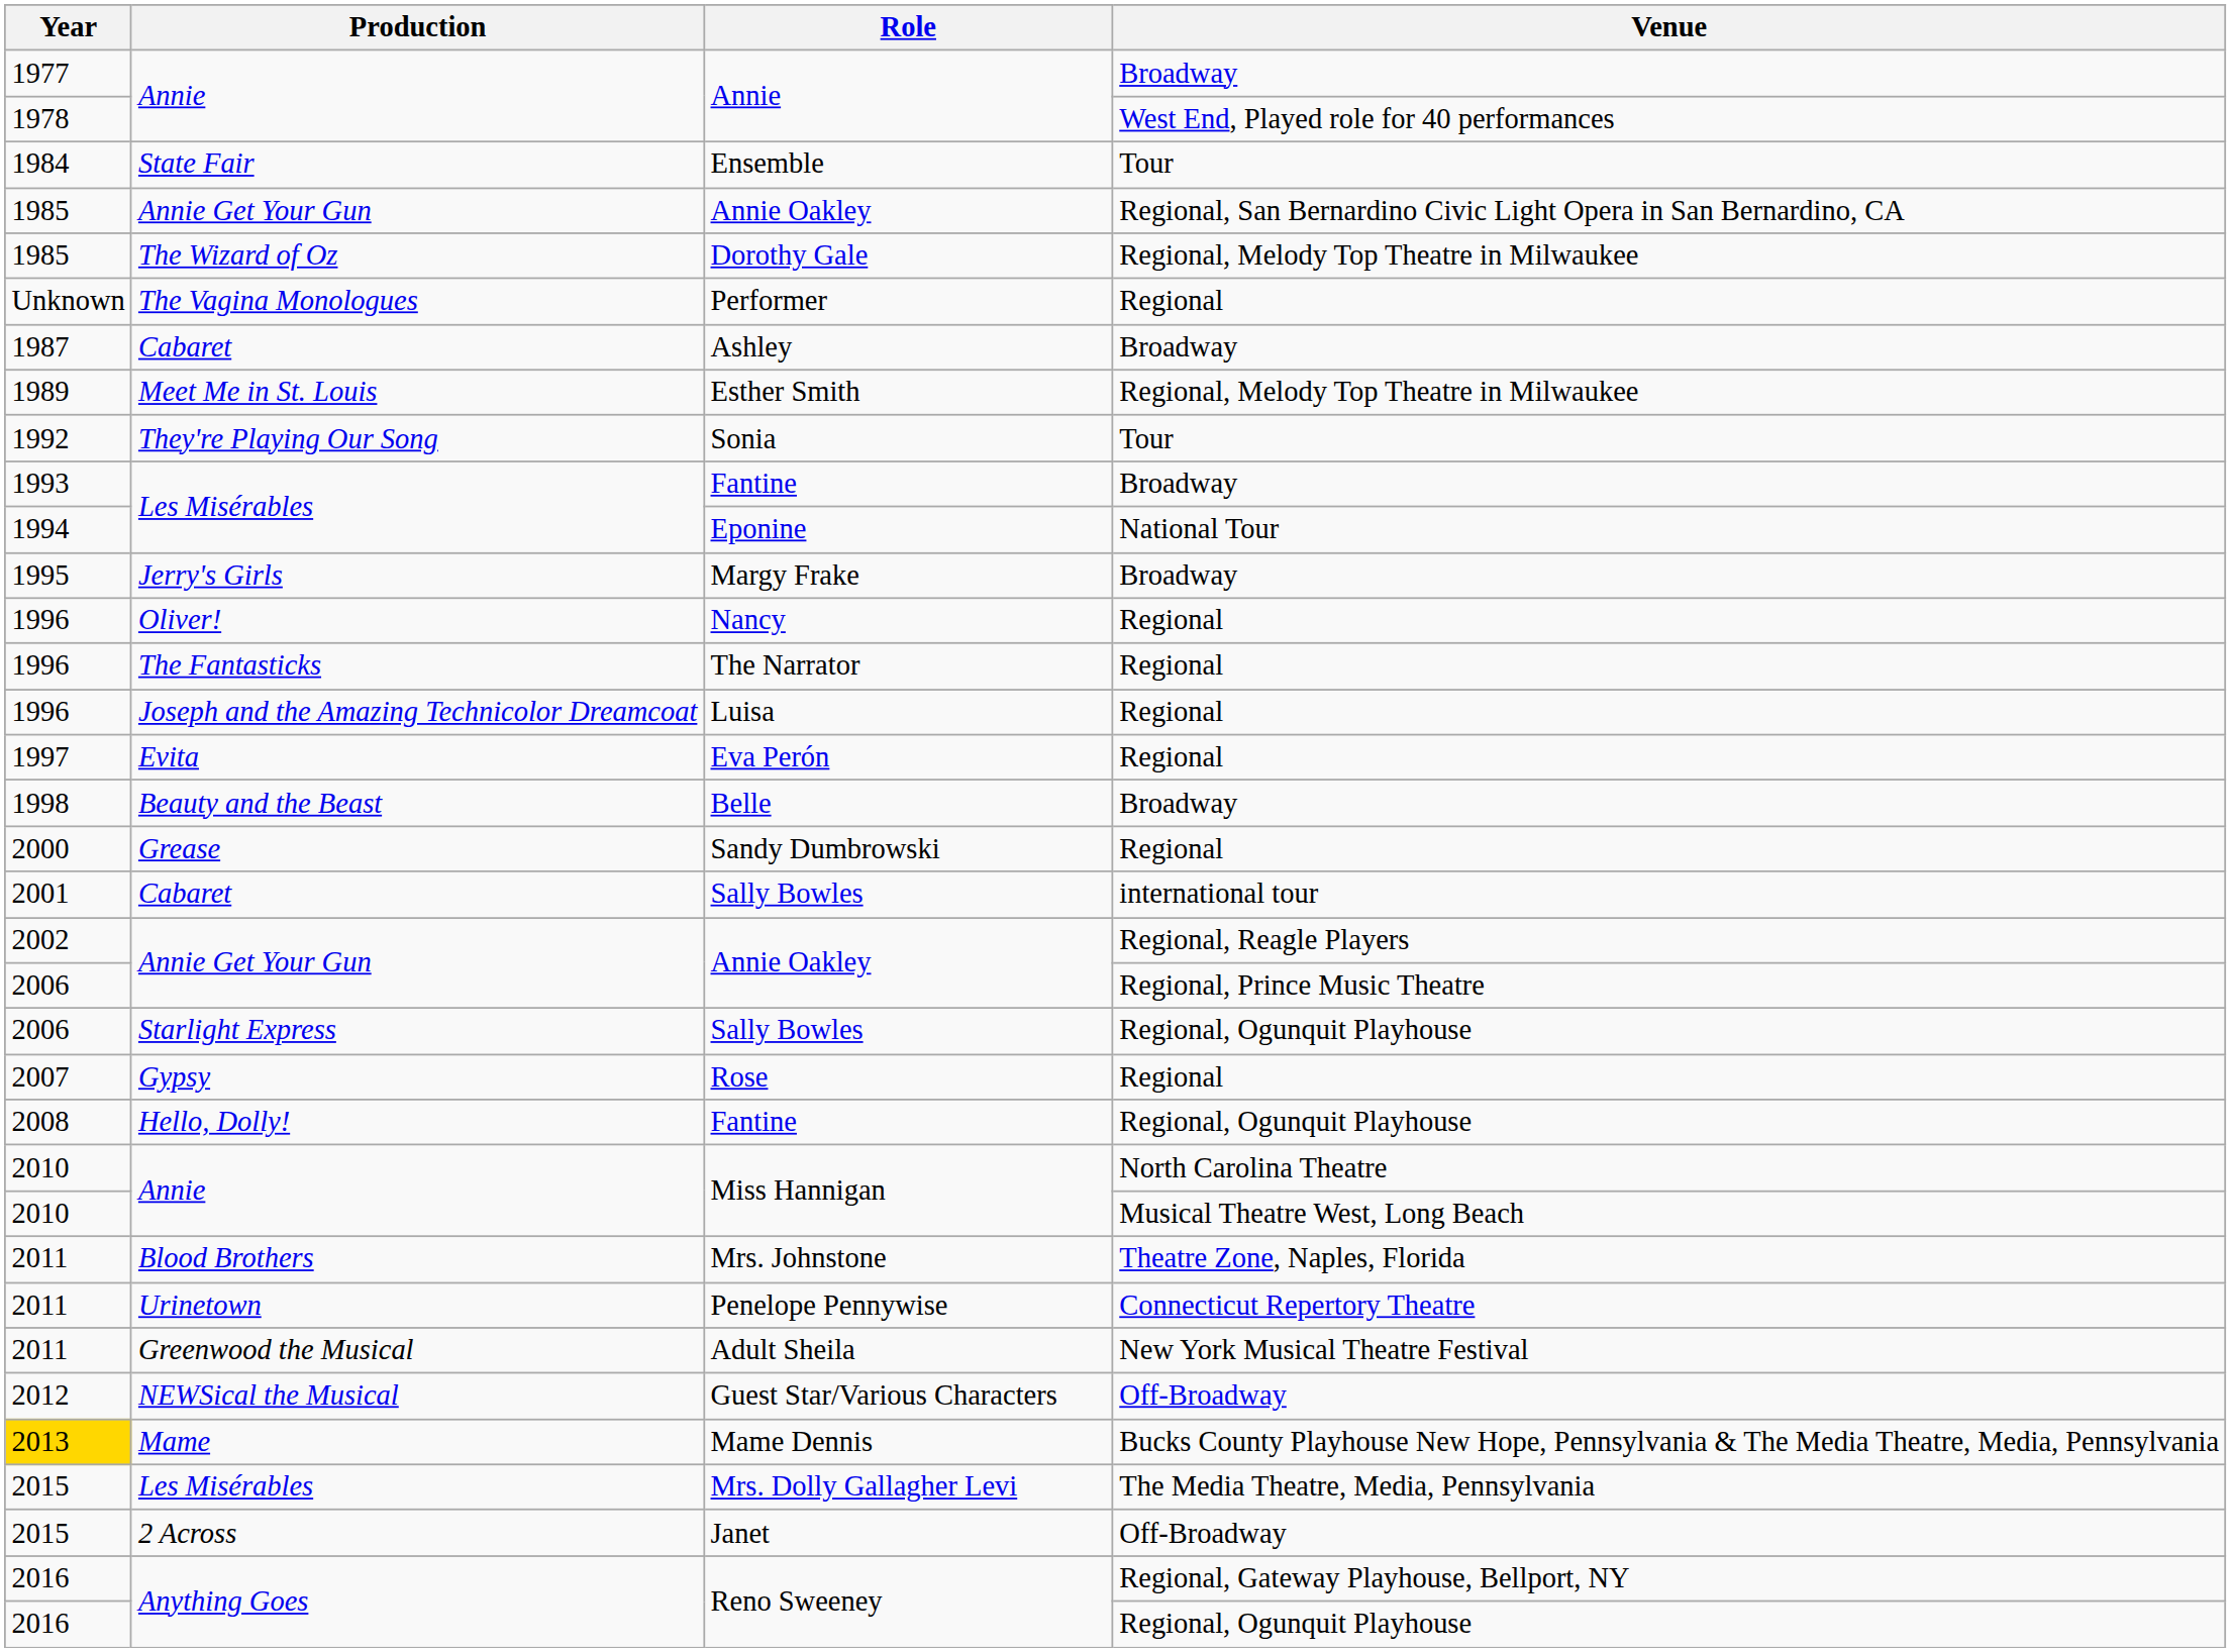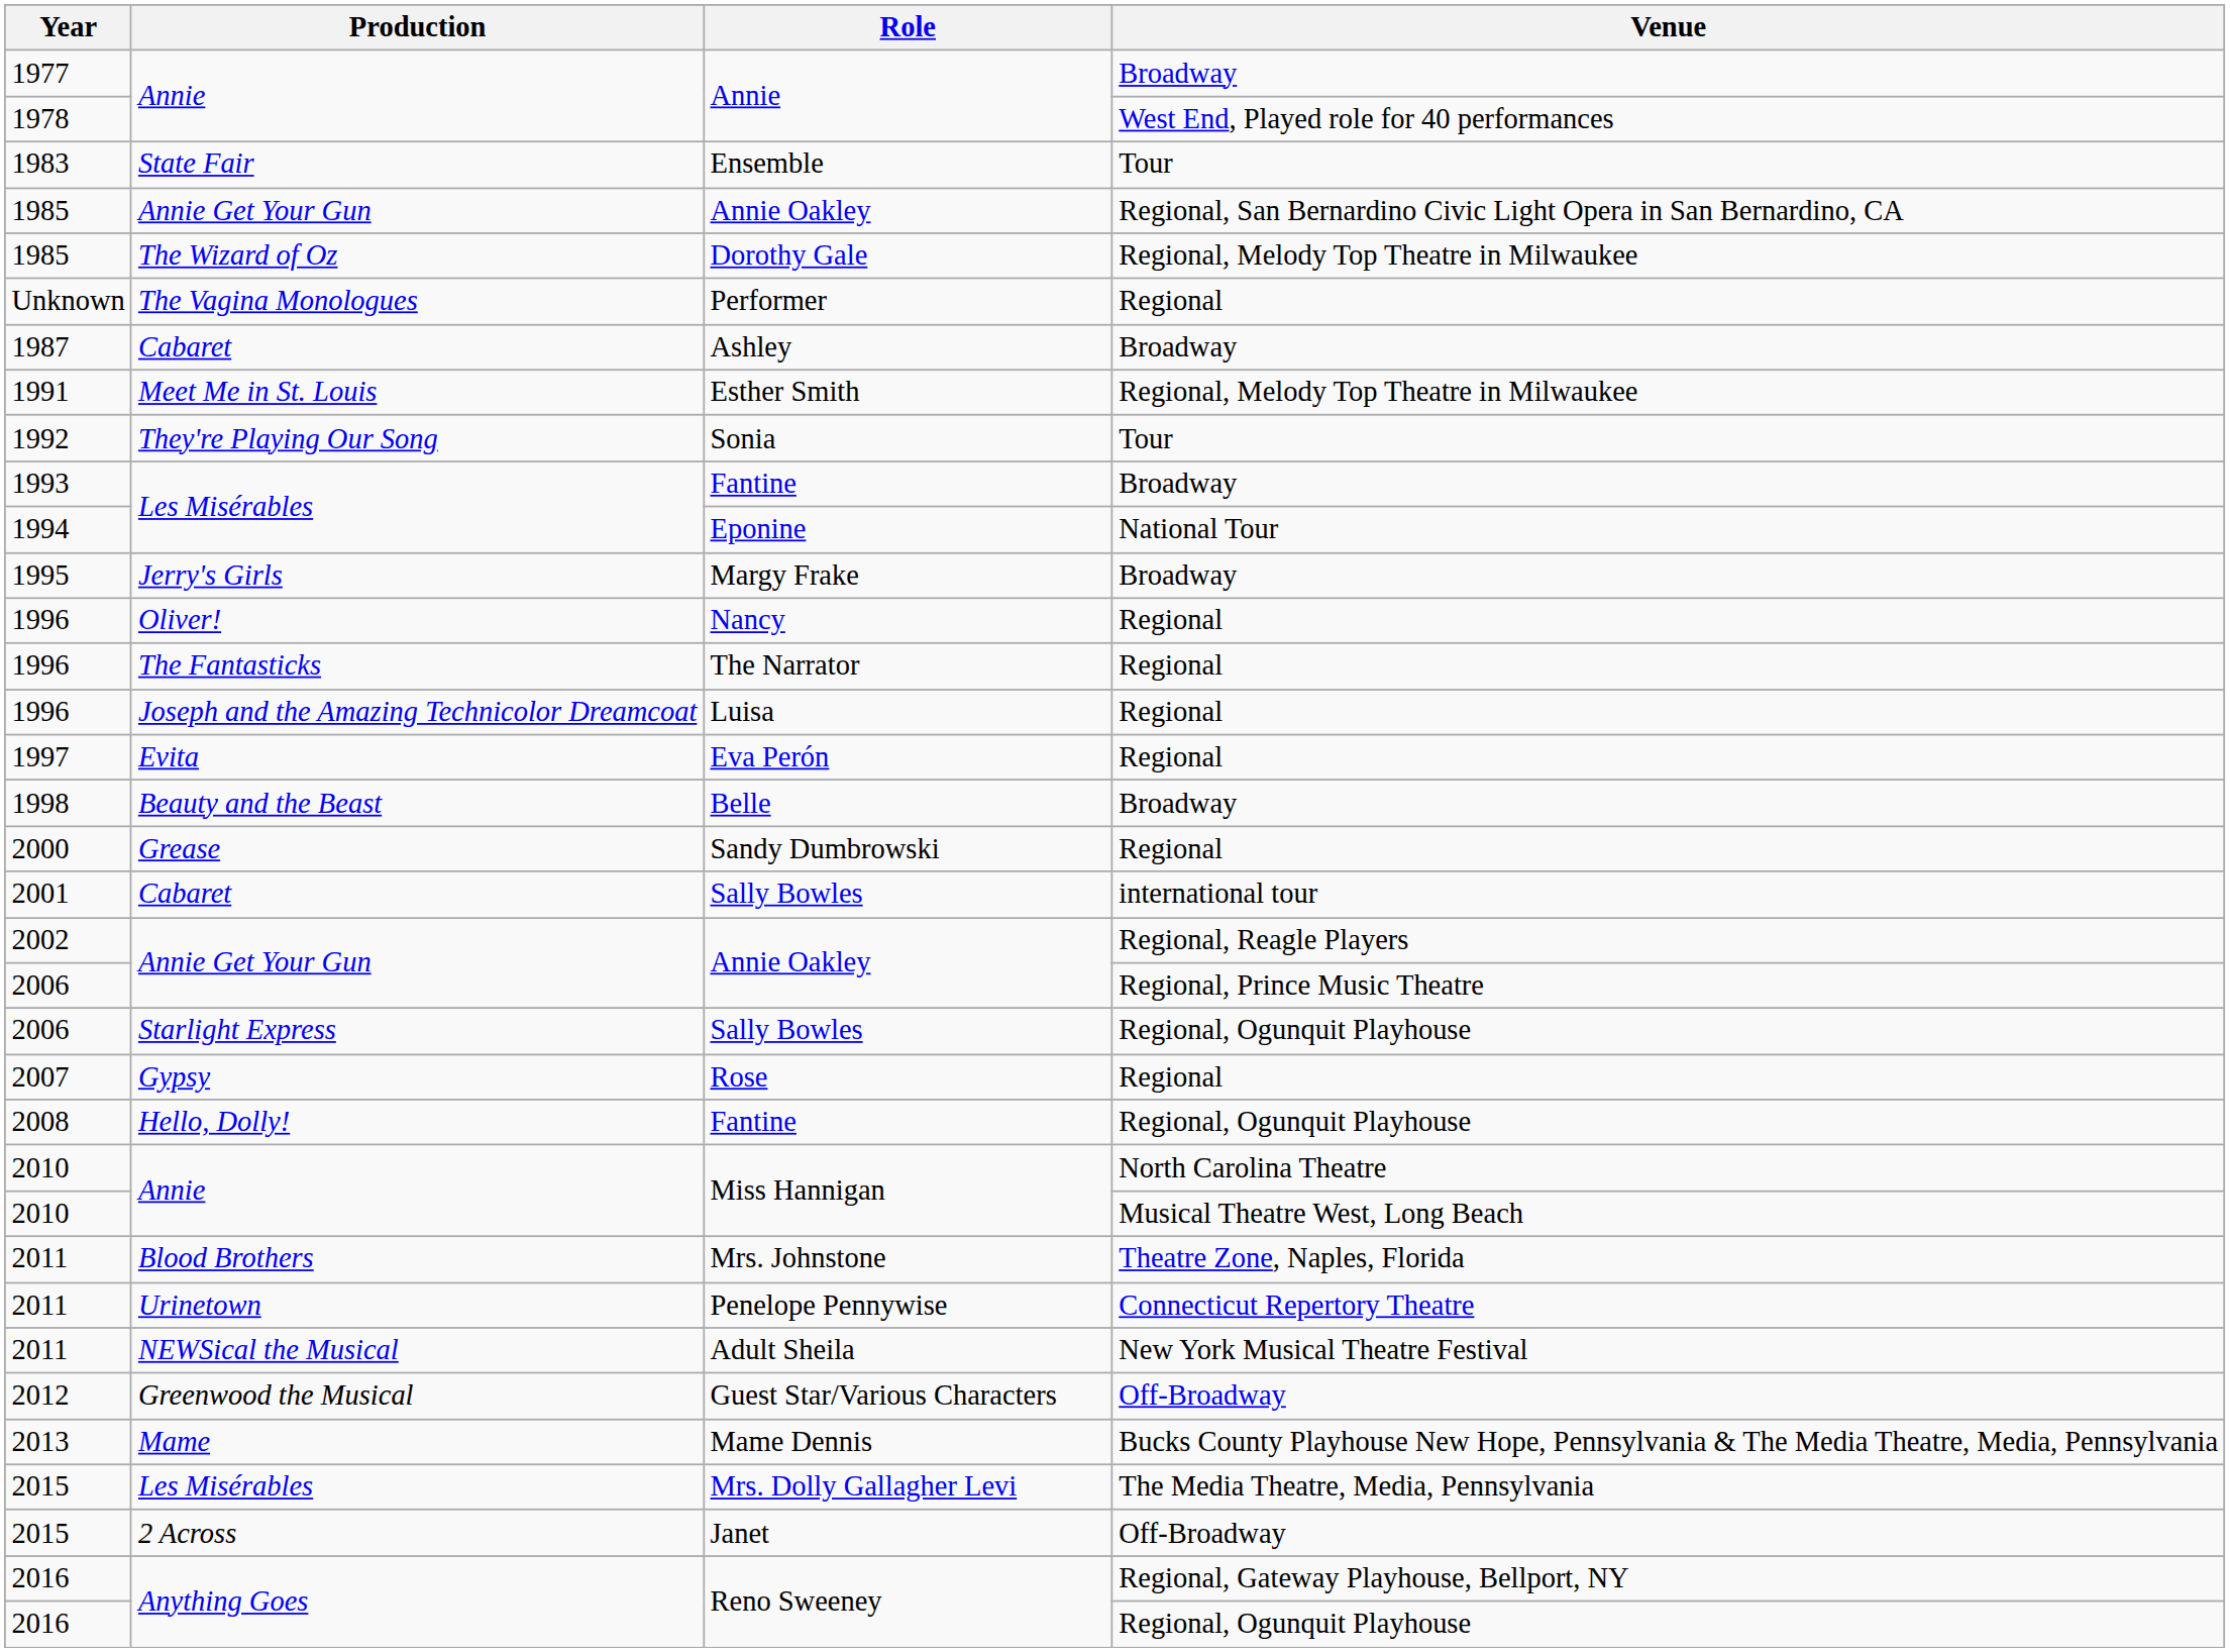Ensemble | Year: 1984 -> 1983
Esther Smith | Year: 1989 -> 1991
Adult Sheila | Production: Greenwood the Musical -> NEWSical the Musical
Guest Star/Various Characters | Production: NEWSical the Musical -> Greenwood the Musical
Mame Dennis | Year: gold background -> no background
